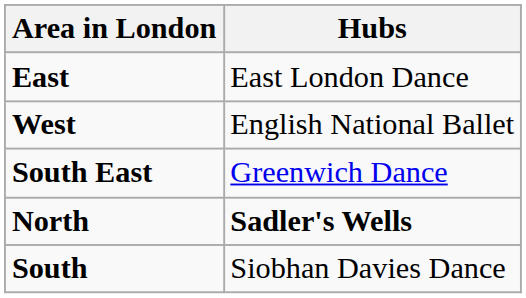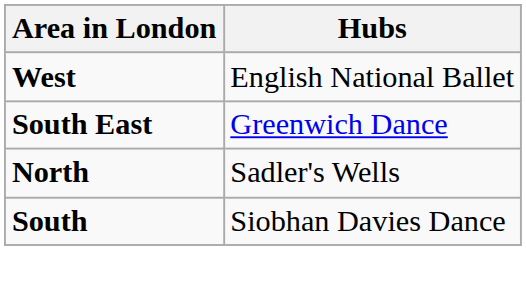- row: East | East London Dance
North | Hubs: bold -> normal
